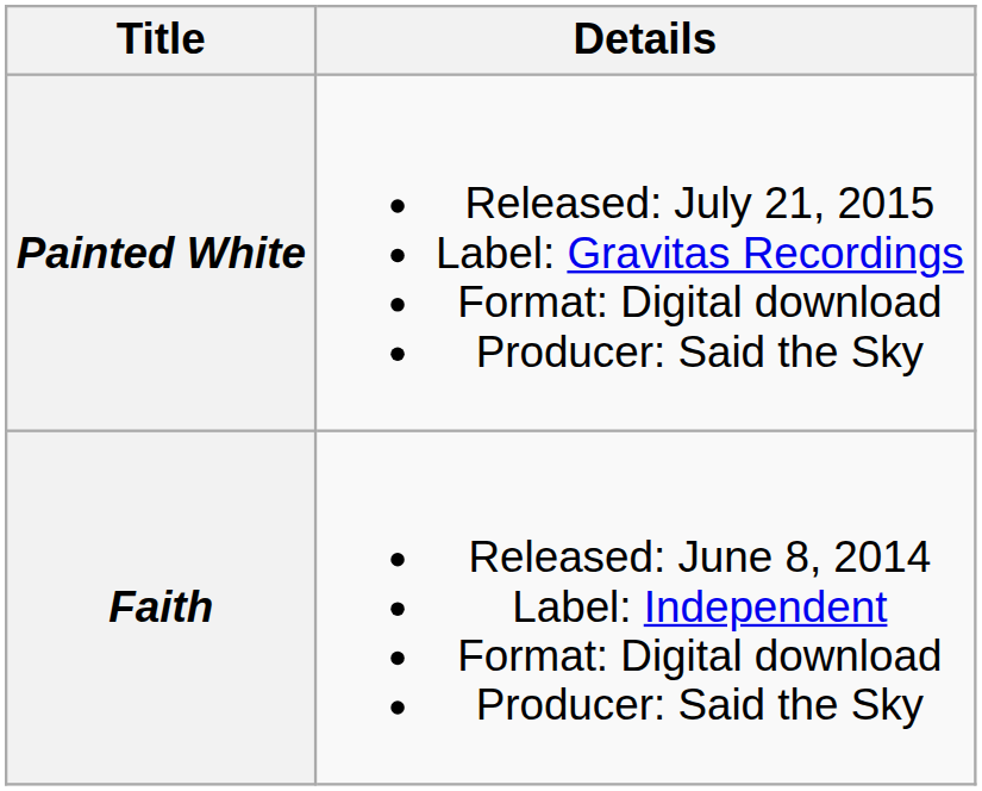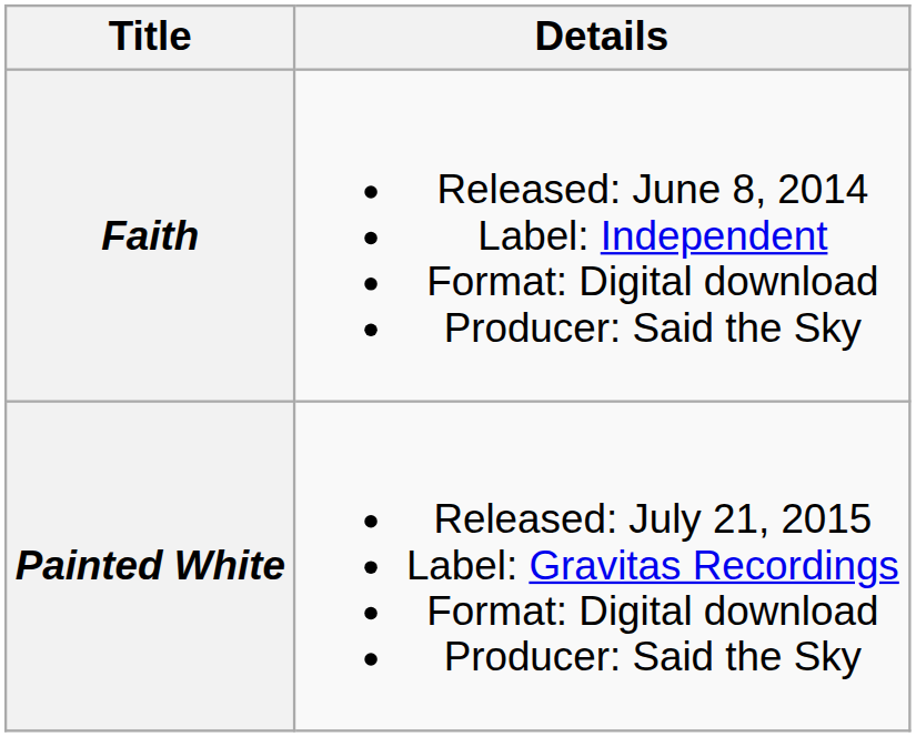rows swapped: Faith <-> Painted White
